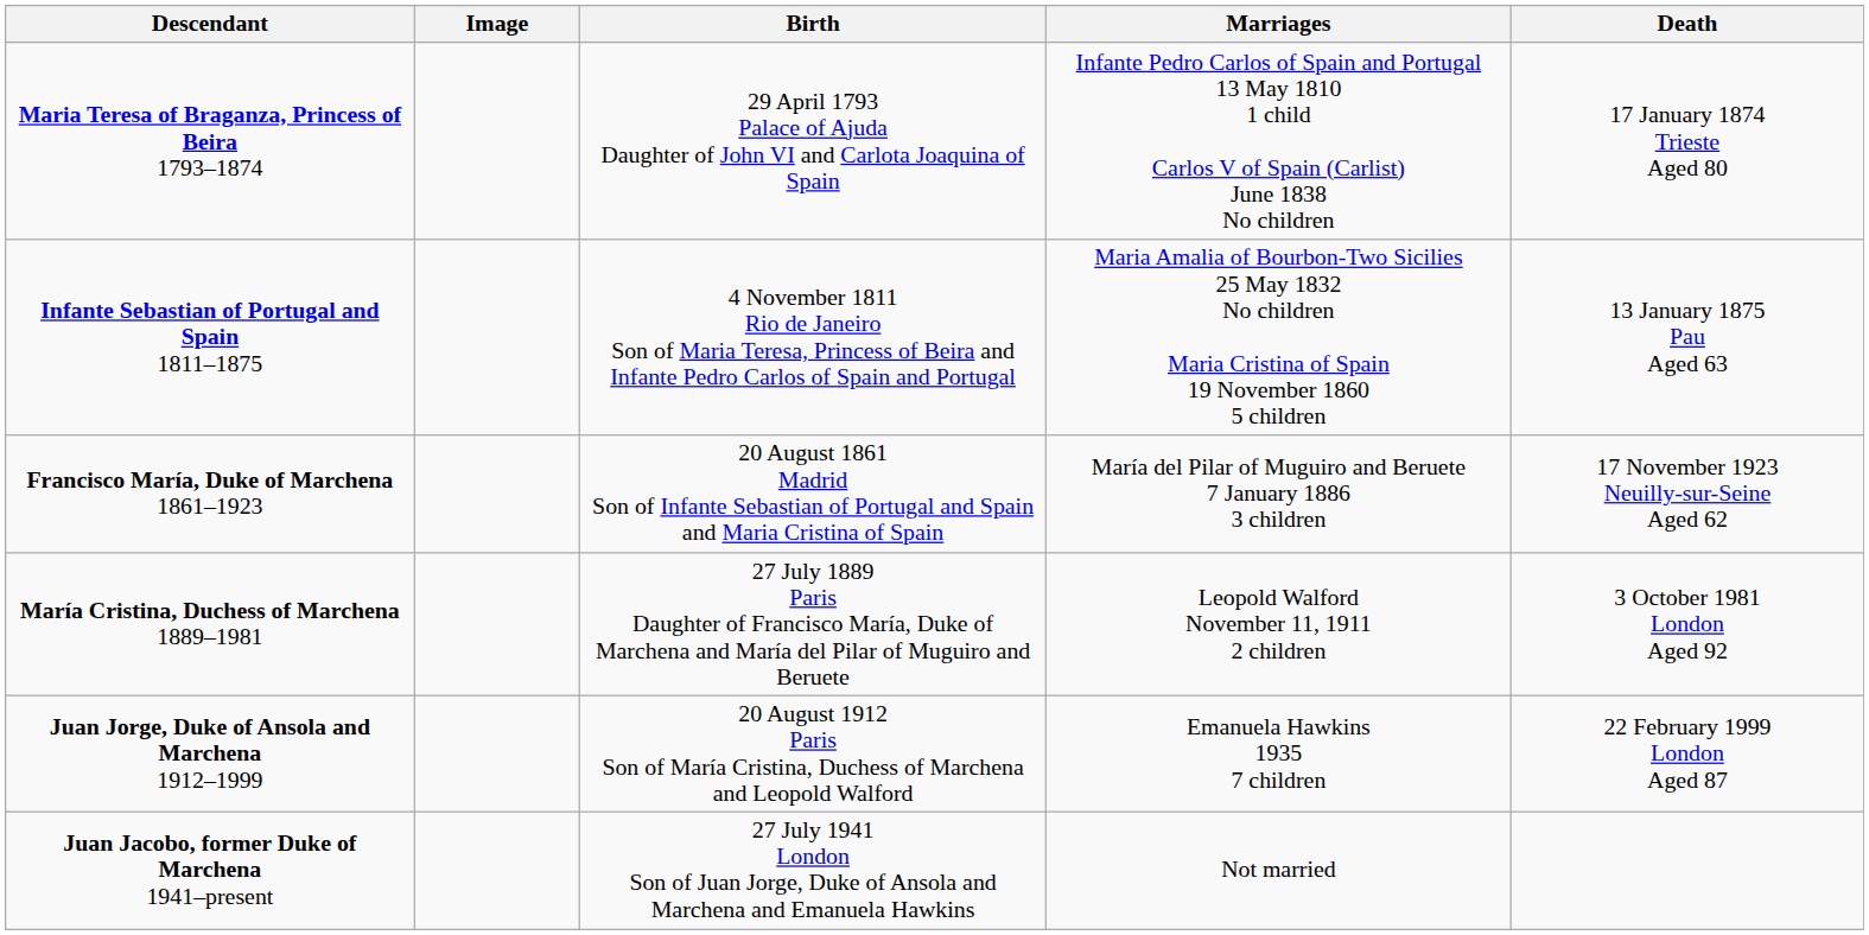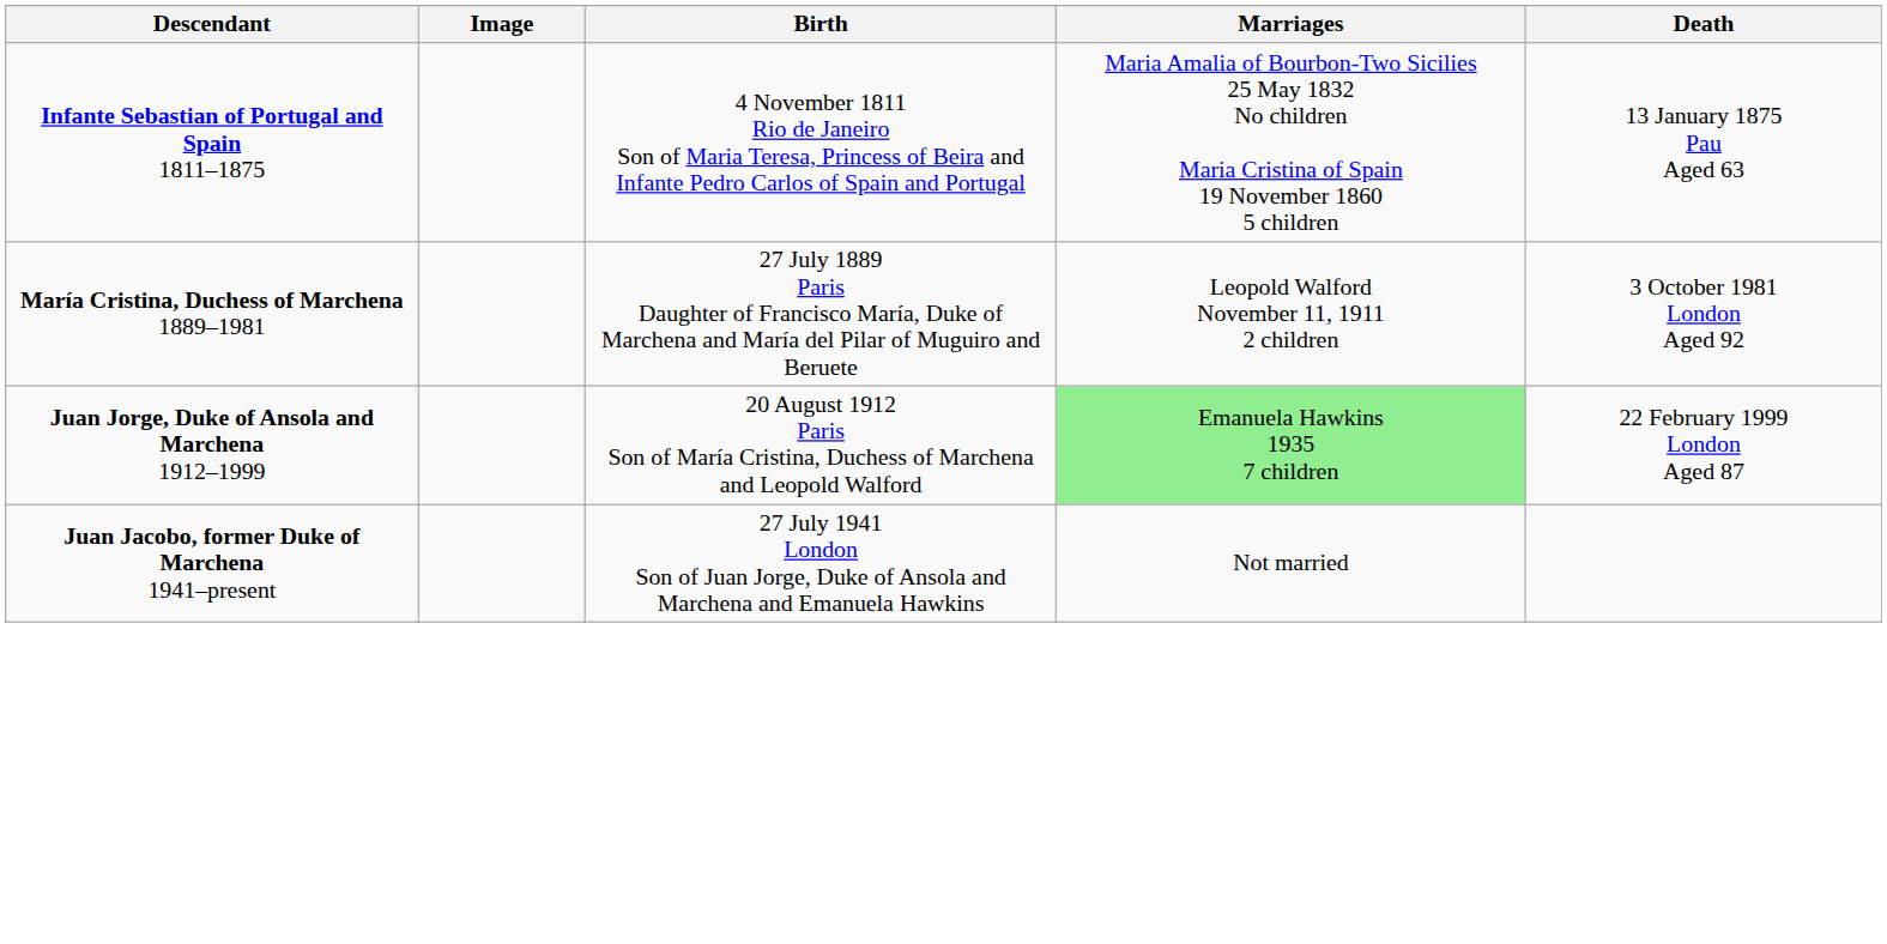- row: Maria Teresa of Braganza, Princess of Beira 1793–1874 | 29 April 1793 Palace of Ajuda Daughter of John VI and Carlota Joaquina of Spain | Infante Pedro Carlos of Spain and Portugal 13 May 1810 1 child Carlos V of Spain (Carlist) June 1838 No children | 17 January 1874 Trieste Aged 80
- row: Francisco María, Duke of Marchena 1861–1923 | 20 August 1861 Madrid Son of Infante Sebastian of Portugal and Spain and Maria Cristina of Spain | María del Pilar of Muguiro and Beruete 7 January 1886 3 children | 17 November 1923 Neuilly-sur-Seine Aged 62
Juan Jorge, Duke of Ansola and Marchena 1912–1999 | Marriages: no background -> lightgreen background
